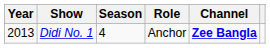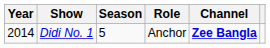Didi No. 1 | Year: 2013 -> 2014
Didi No. 1 | Season: 4 -> 5
